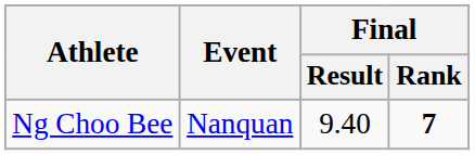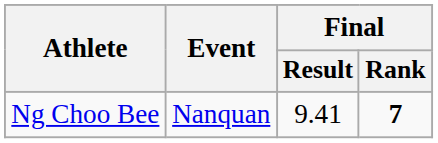Ng Choo Bee | Final / Result: 9.40 -> 9.41
